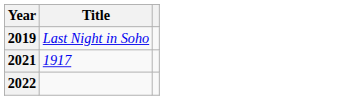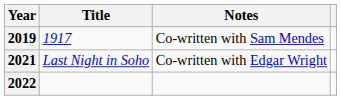+ column: Notes | Co-written with Sam Mendes | Co-written with Edgar Wright
2019 | Title: Last Night in Soho -> 1917
2021 | Title: 1917 -> Last Night in Soho
